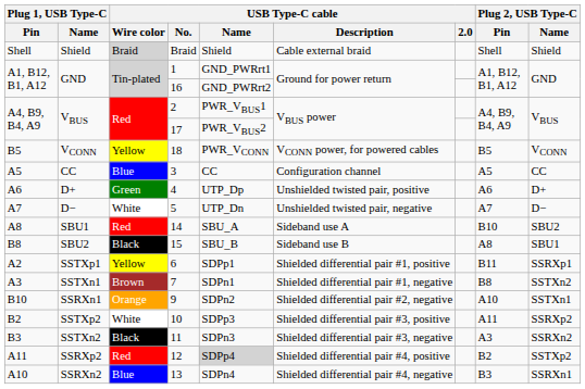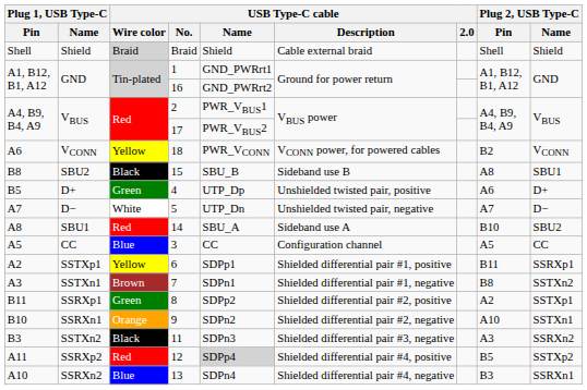18 | Plug 1, USB Type-C / Pin: B5 -> A6
18 | Plug 2, USB Type-C / Pin: B5 -> B2
rows swapped: 3 <-> 15
4 | Plug 1, USB Type-C / Pin: A6 -> B5
+ row: B11 | SSRXp1 | Green | 8 | SDPp2 | Shielded differential pair #2, positive | A2 | SSTXp1
- row: B2 | SSTXp2 | White | 10 | SDPp3 | Shielded differential pair #3, positive | A11 | SSRXp2
12 | Plug 2, USB Type-C / Pin: B2 -> B5
